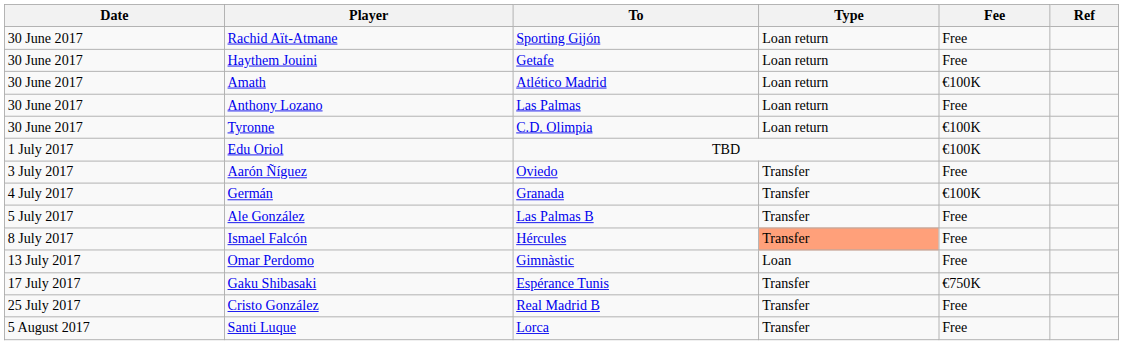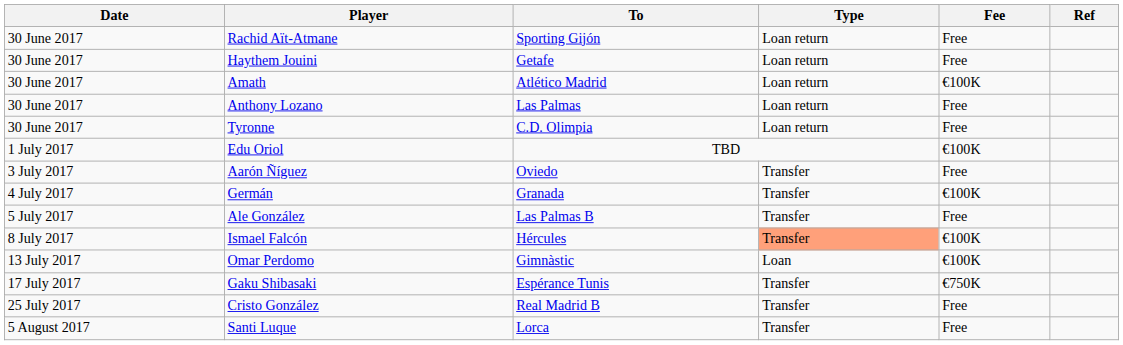Tyronne | Fee: €100K -> Free
Ismael Falcón | Fee: Free -> €100K
Omar Perdomo | Fee: Free -> €100K
